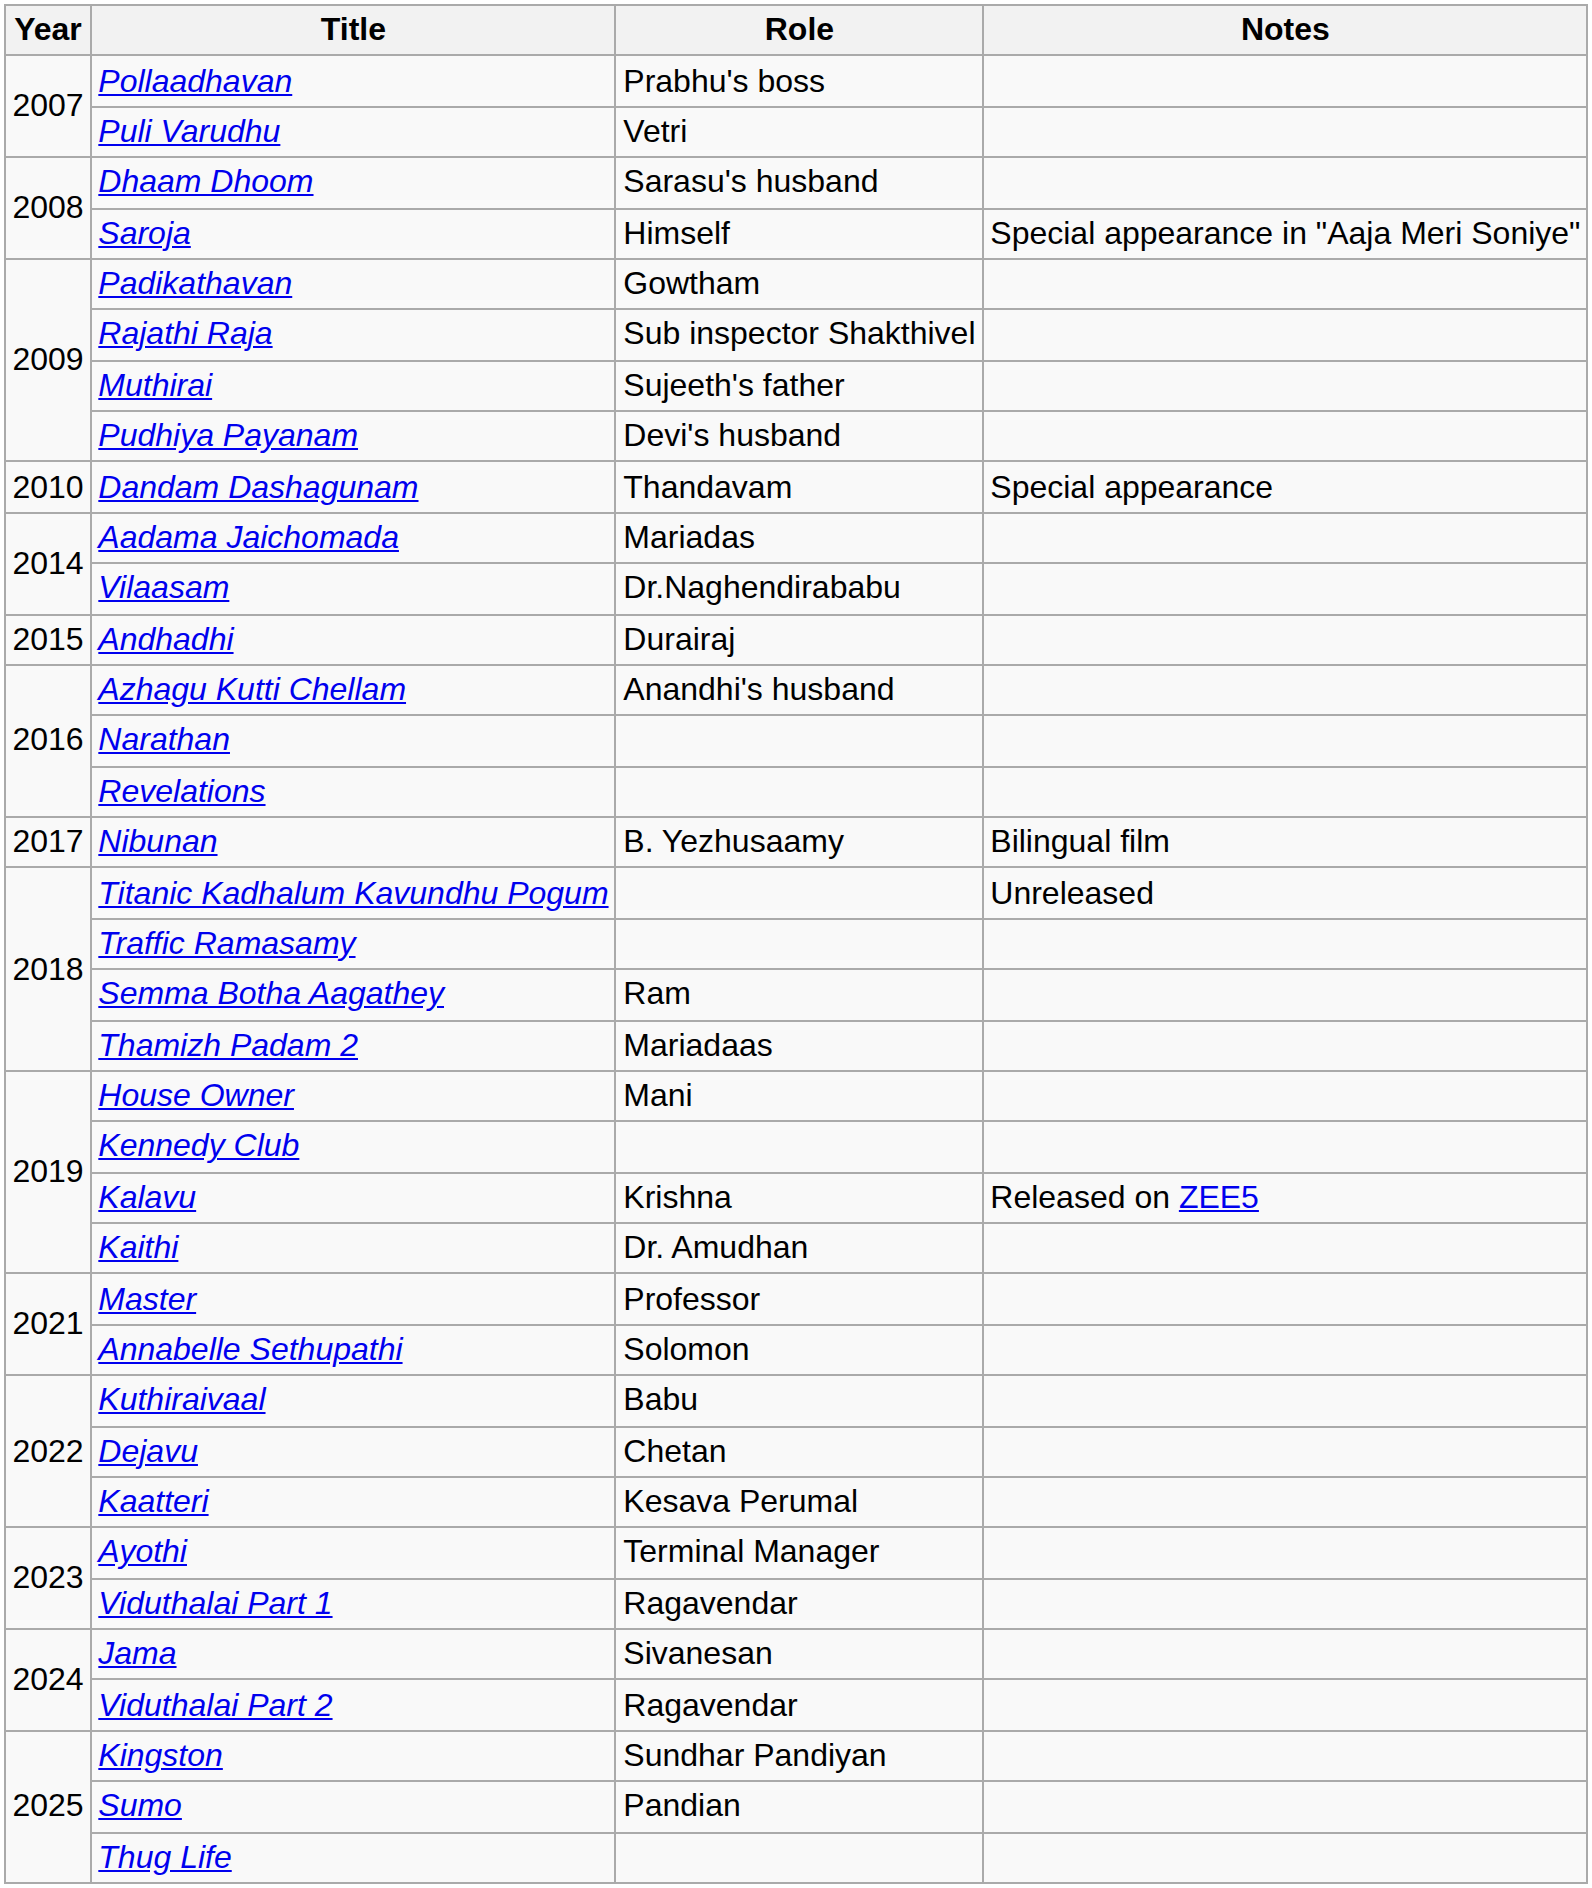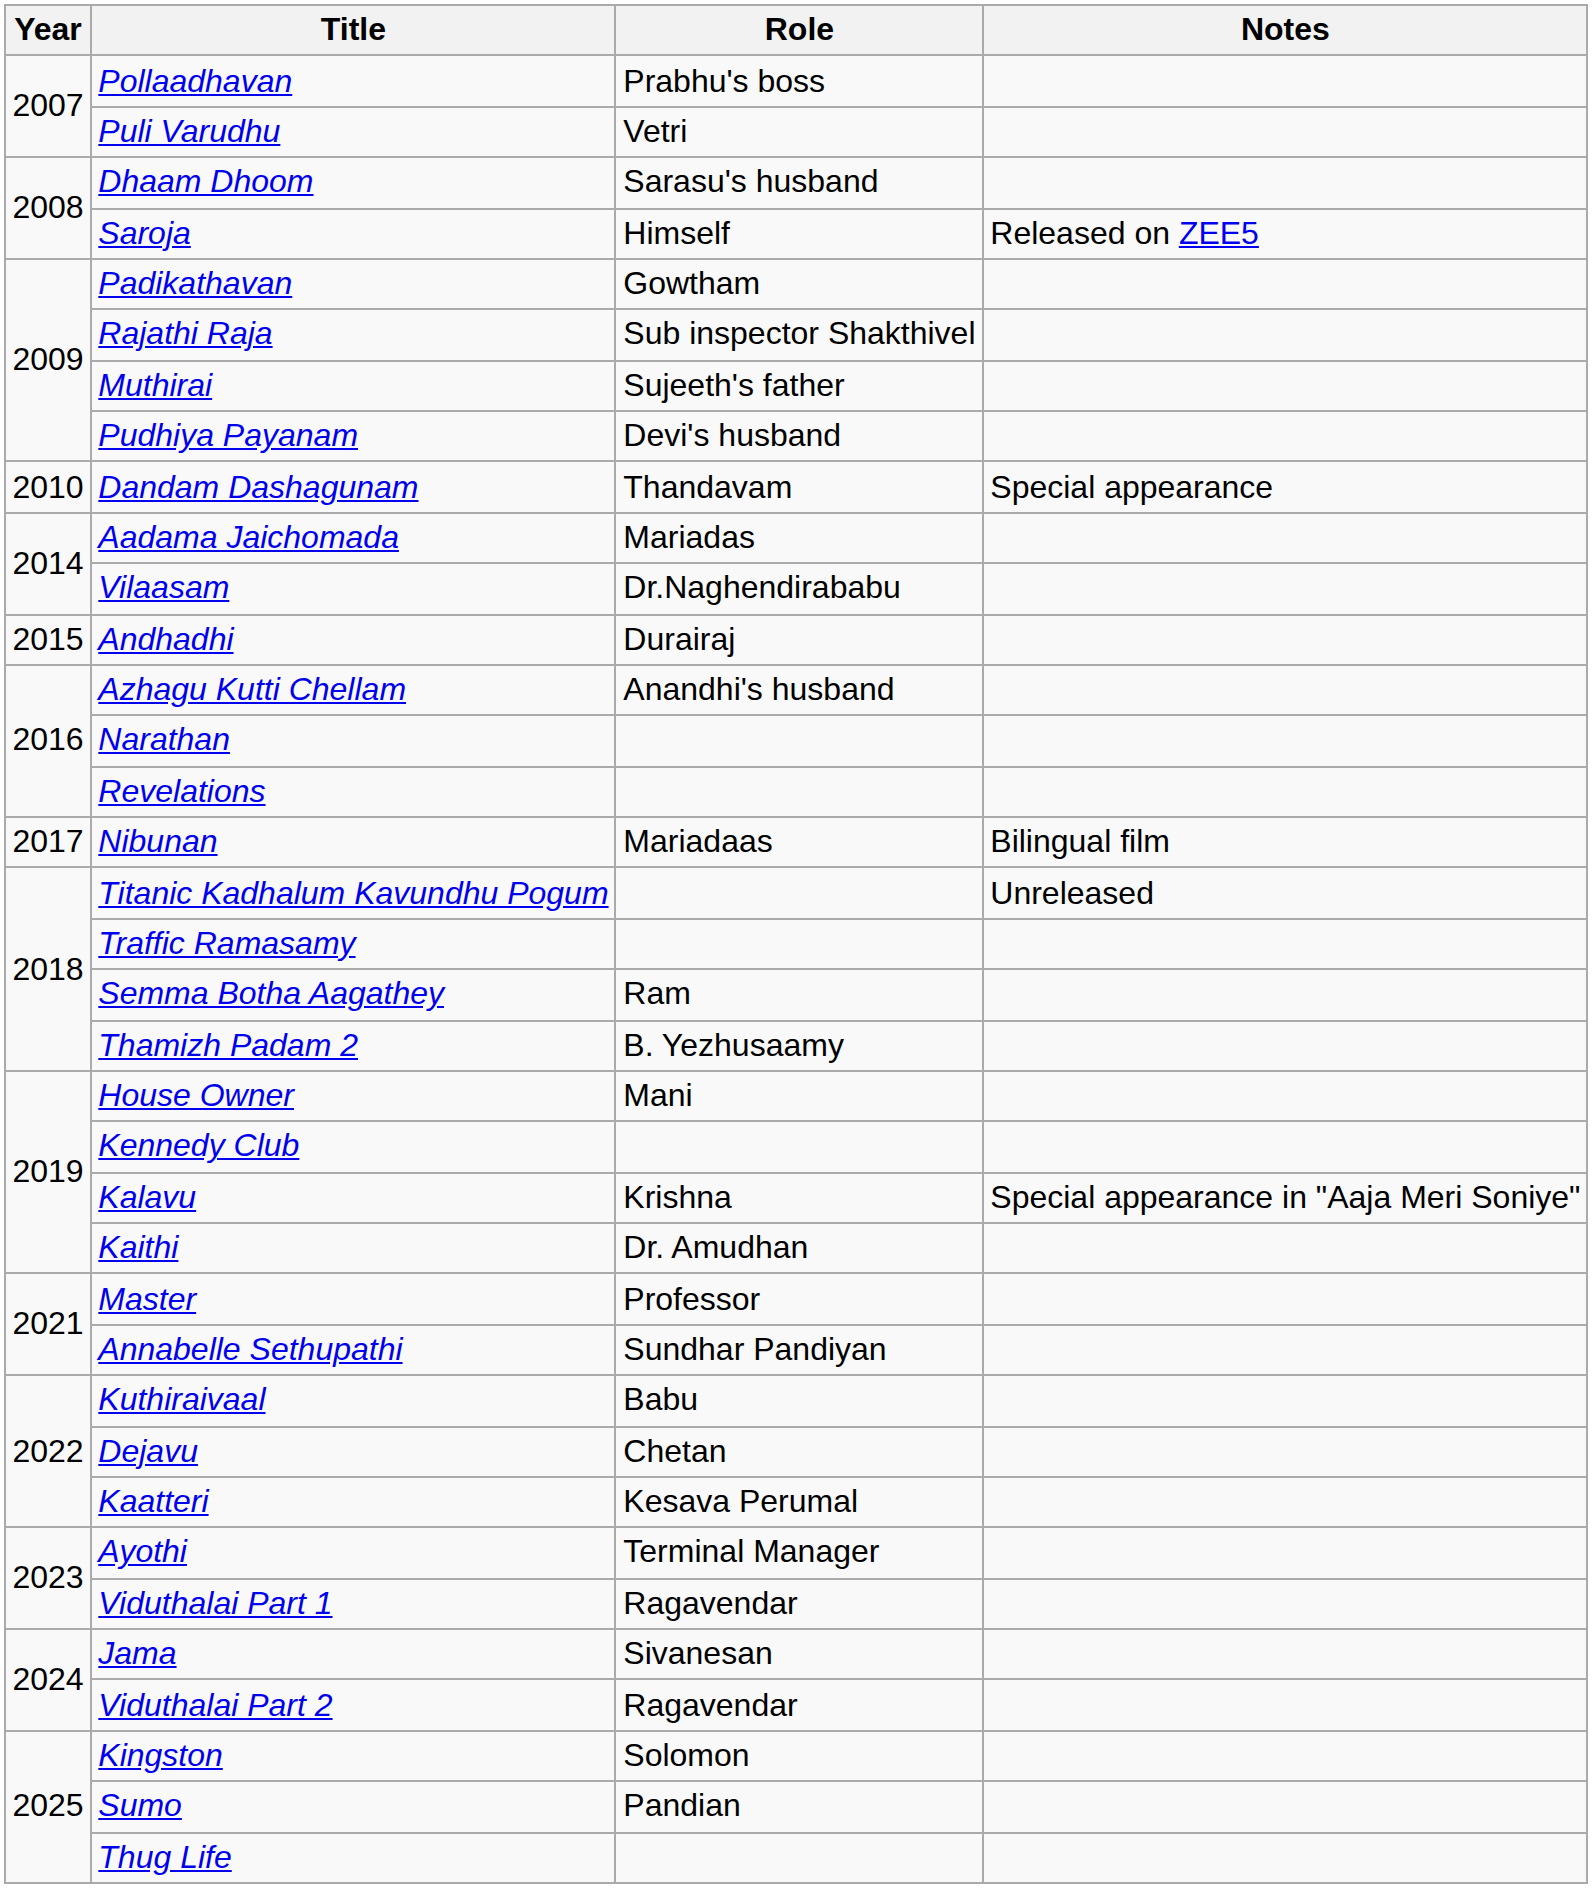Saroja | Notes: Special appearance in "Aaja Meri Soniye" -> Released on ZEE5
Nibunan | Role: B. Yezhusaamy -> Mariadaas
Thamizh Padam 2 | Role: Mariadaas -> B. Yezhusaamy
Kalavu | Notes: Released on ZEE5 -> Special appearance in "Aaja Meri Soniye"
Annabelle Sethupathi | Role: Solomon -> Sundhar Pandiyan
Kingston | Role: Sundhar Pandiyan -> Solomon
